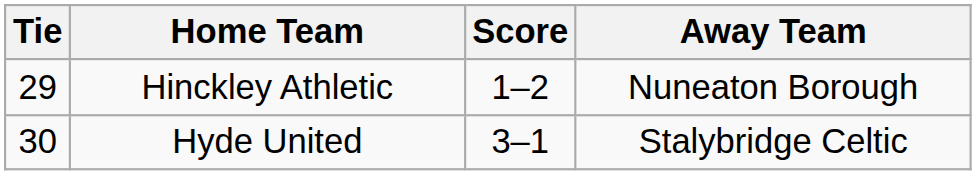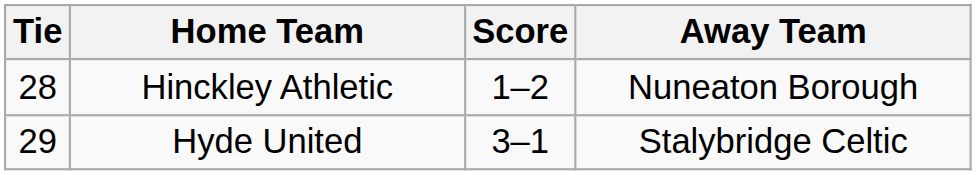Hinckley Athletic | Tie: 29 -> 28
Hyde United | Tie: 30 -> 29
